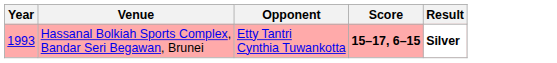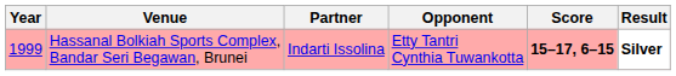+ column: Partner | Indarti Issolina
Hassanal Bolkiah Sports Complex, Bandar Seri Begawan, Brunei | Year: 1993 -> 1999
